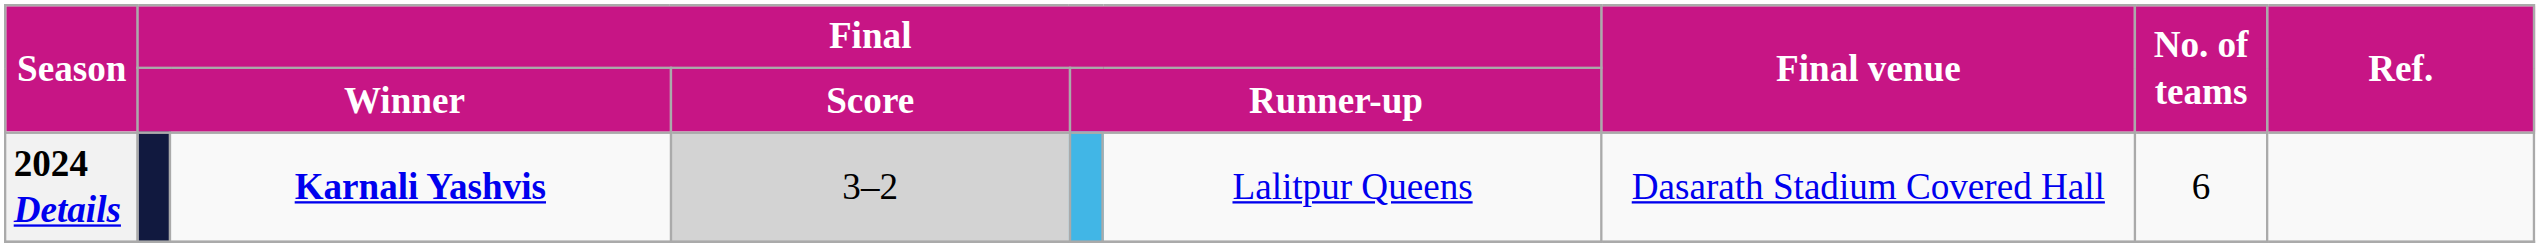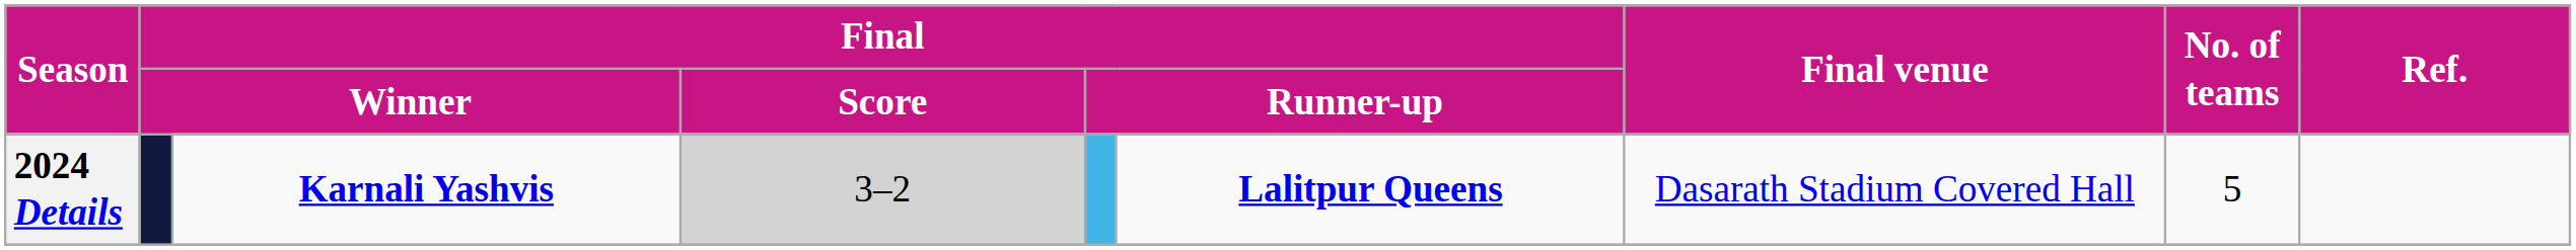2024 Details | column 6: normal -> bold
2024 Details | No. of teams: 6 -> 5
